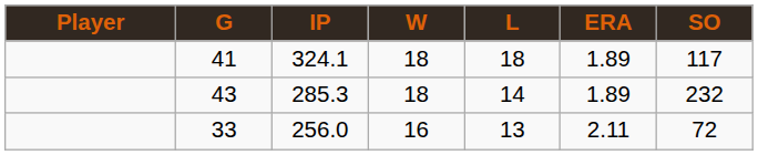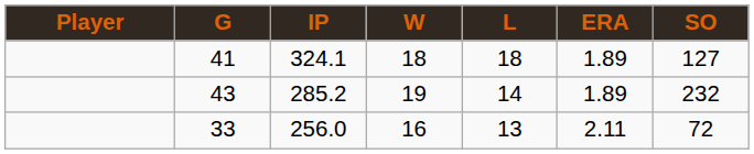41 | SO: 117 -> 127
43 | IP: 285.3 -> 285.2
43 | W: 18 -> 19
